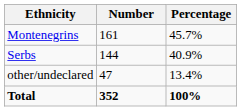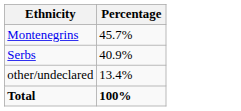- column: Number | 161 | 144 | 47 | 352
